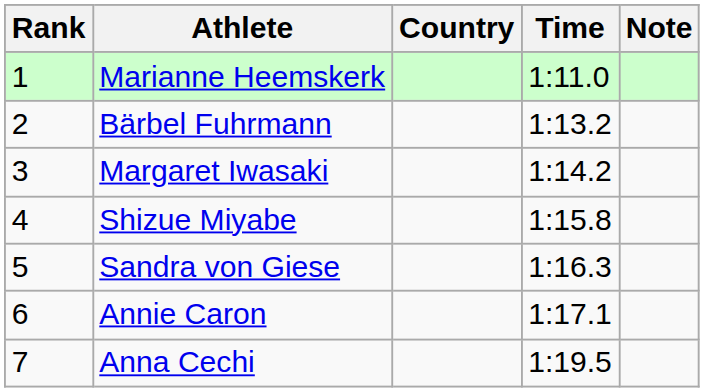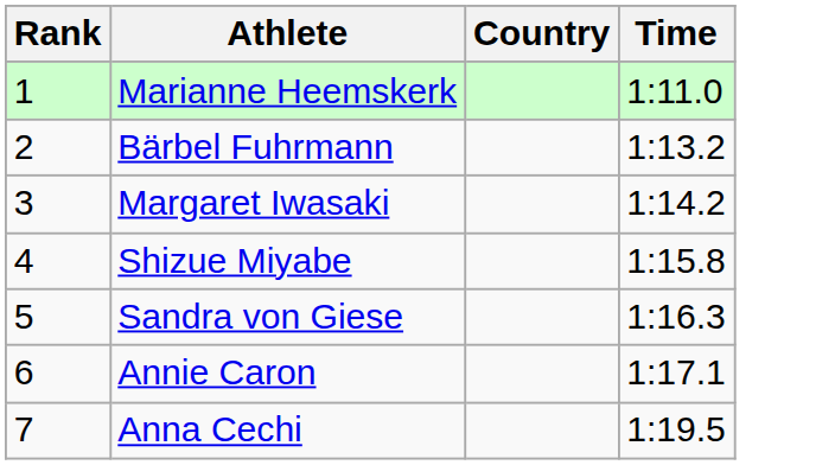- column: Note
